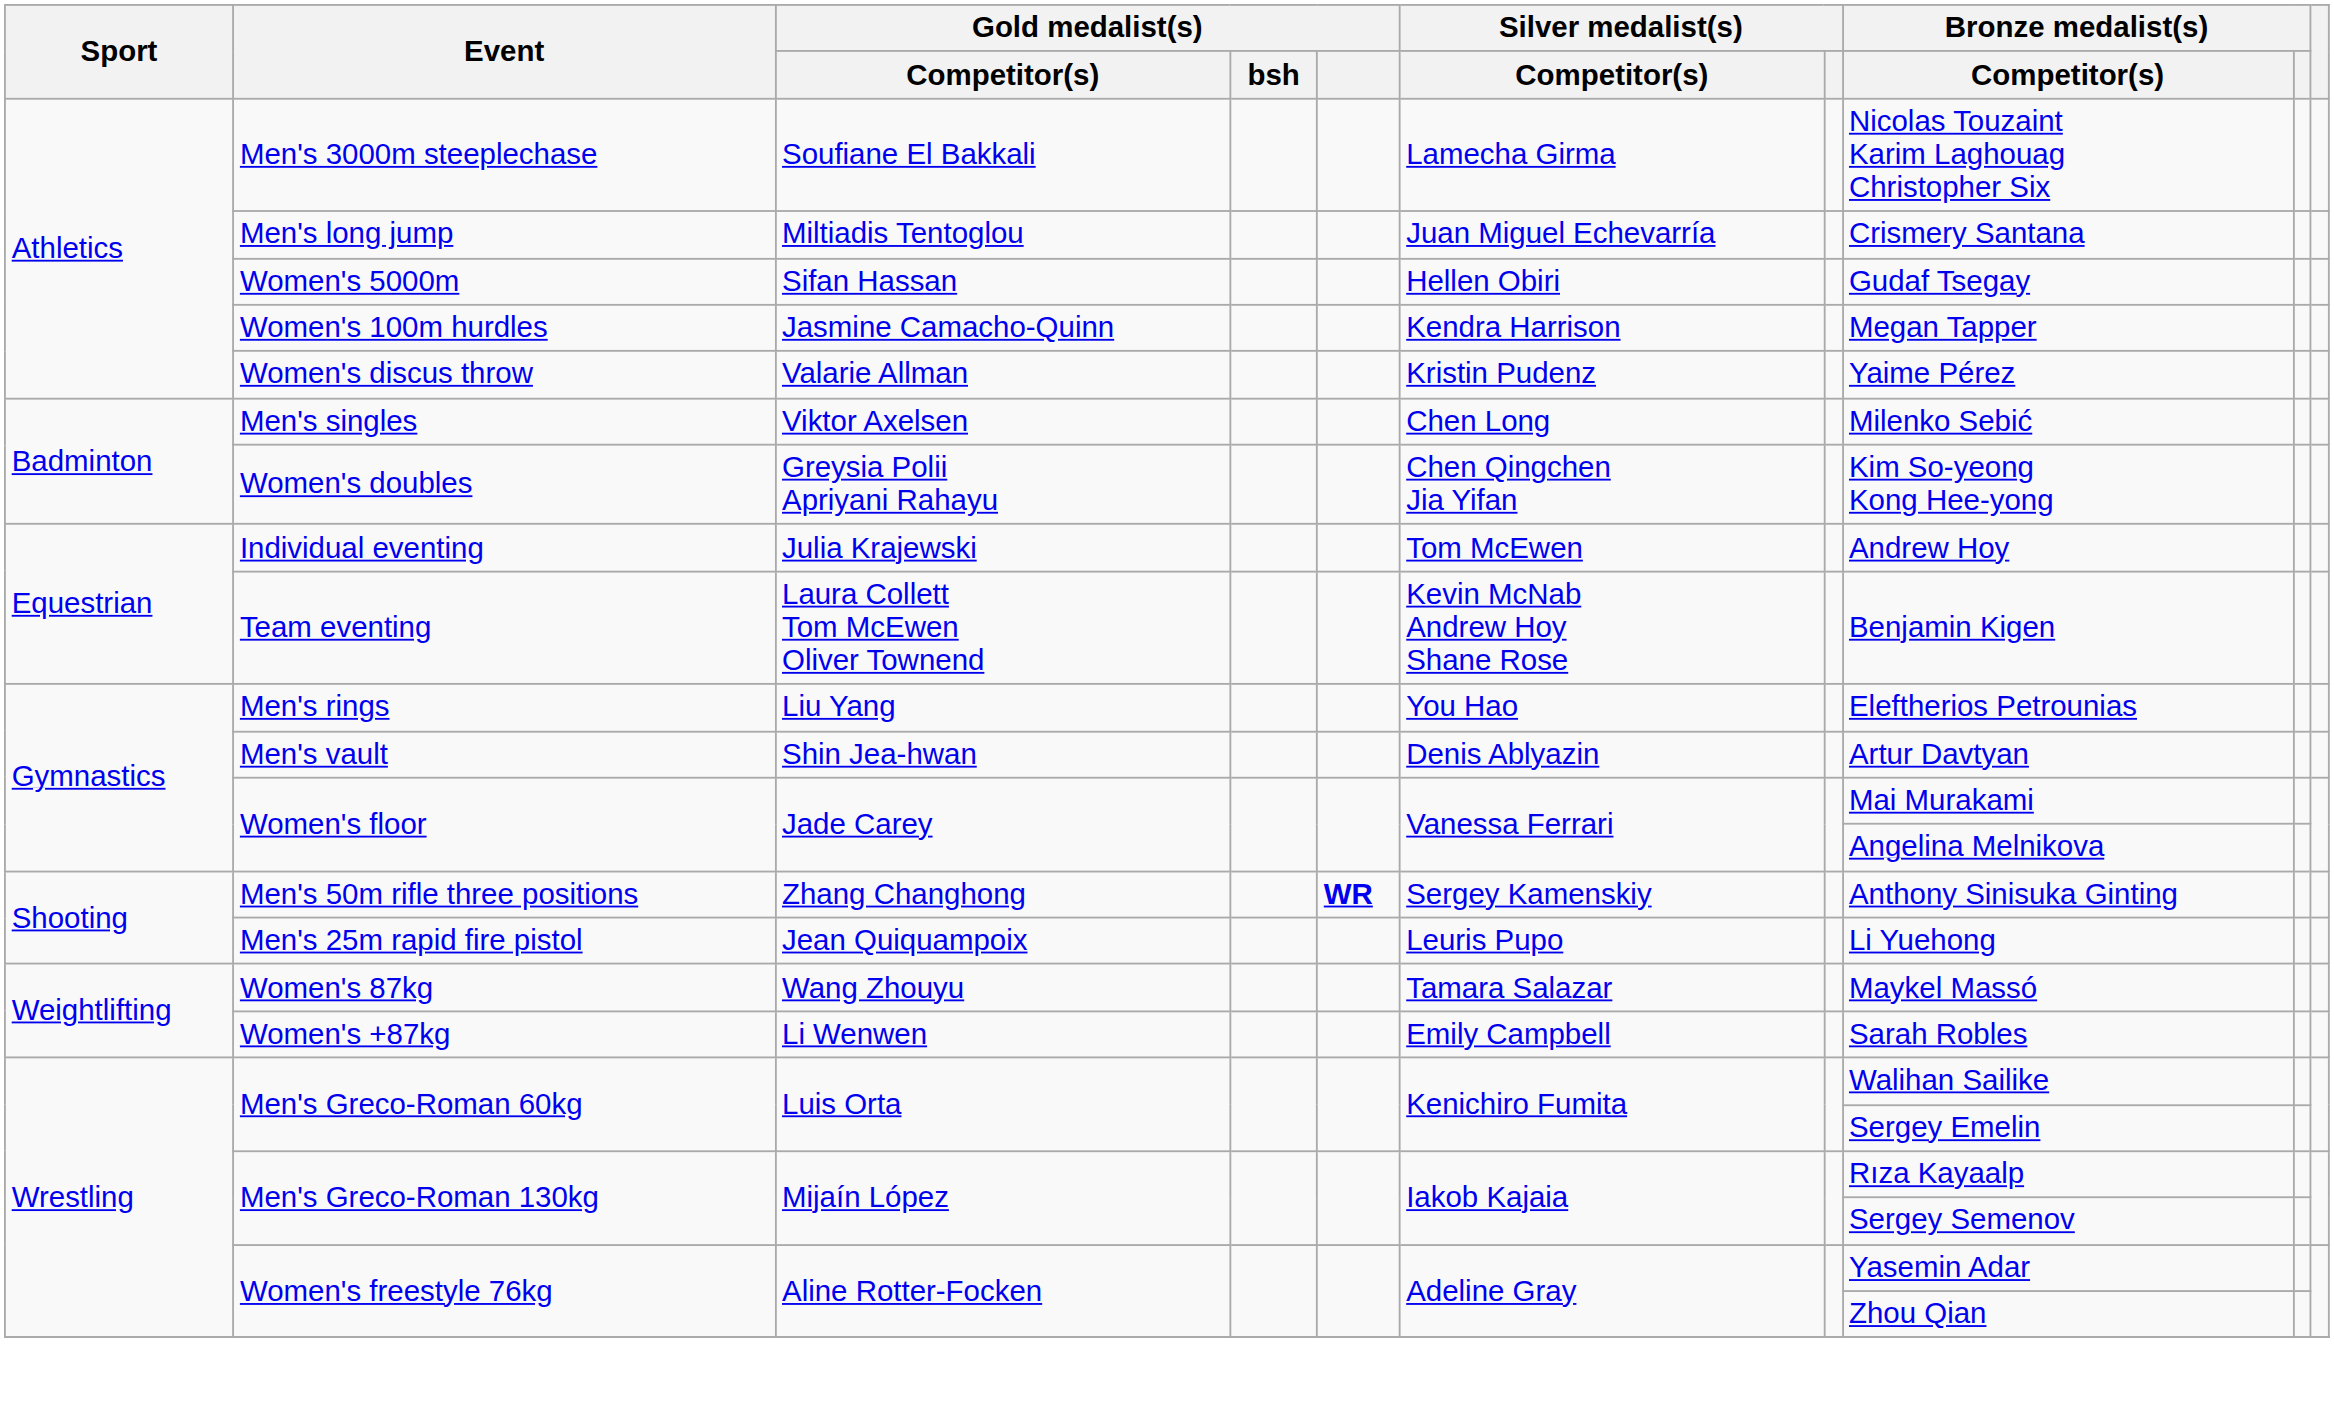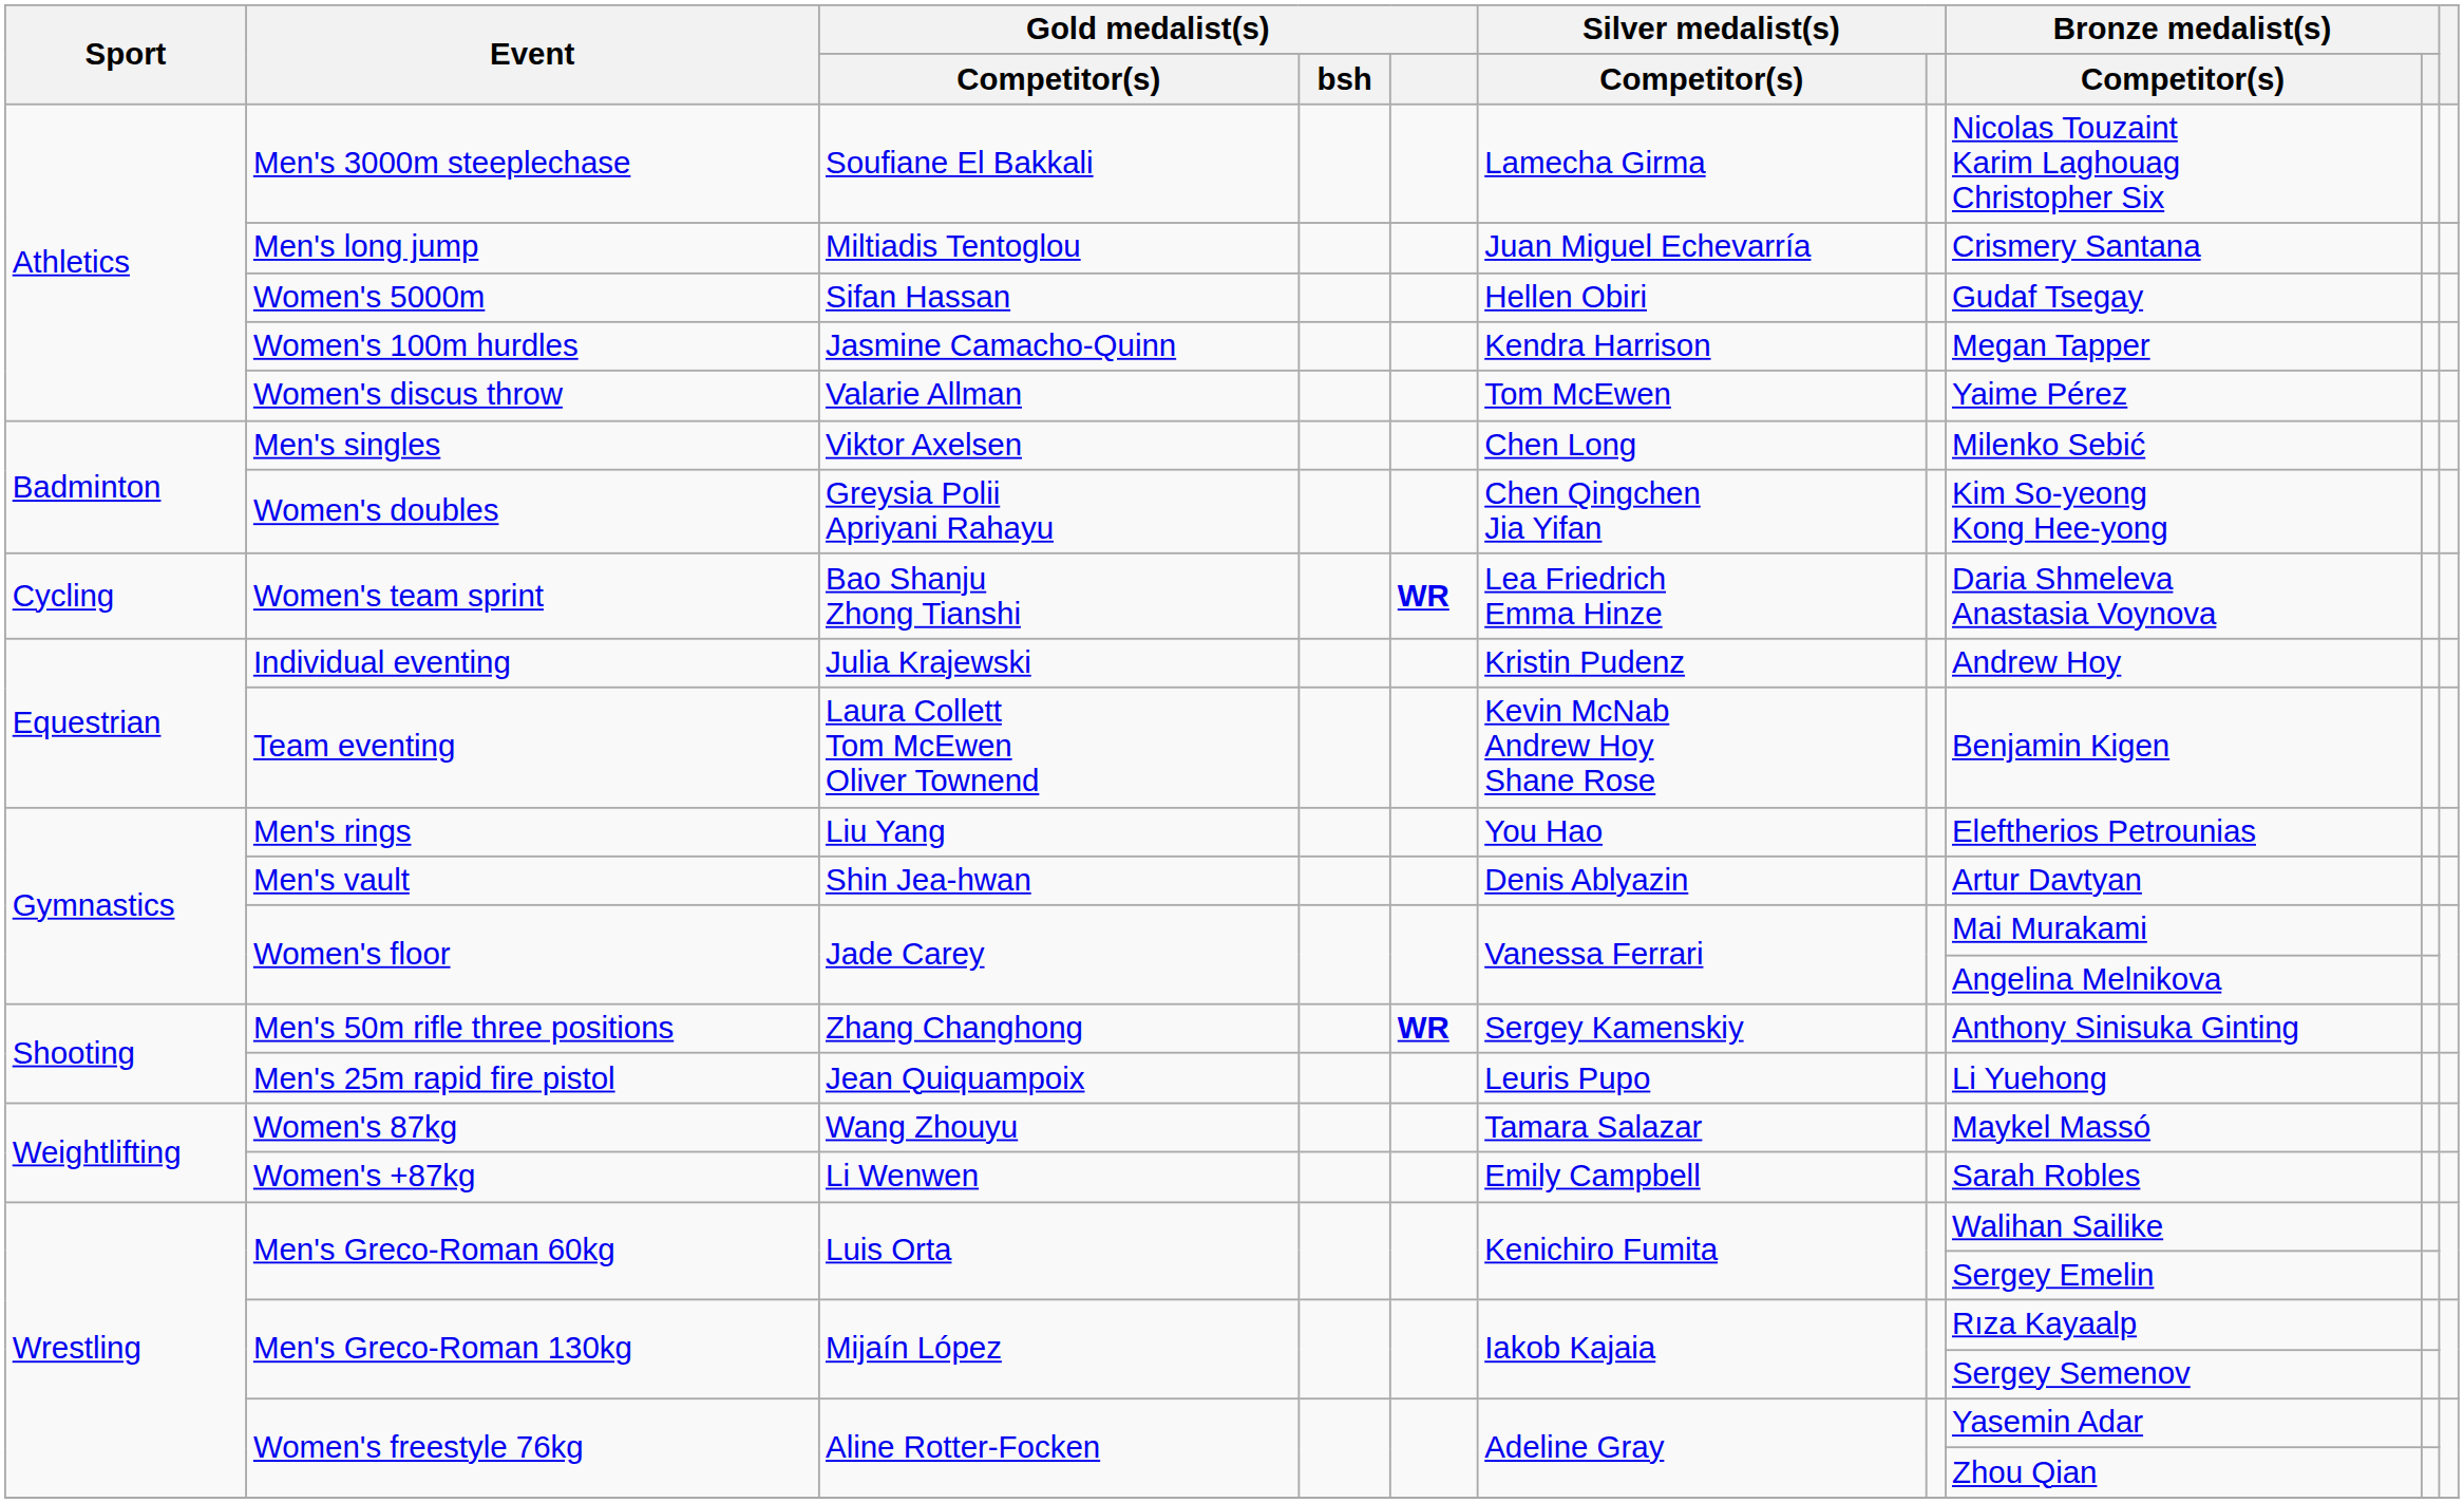Women's discus throw | Silver medalist(s) / Competitor(s): Kristin Pudenz -> Tom McEwen
+ row: Cycling | Women's team sprint | Bao Shanju Zhong Tianshi | WR | Lea Friedrich Emma Hinze | Daria Shmeleva Anastasia Voynova
Individual eventing | Silver medalist(s) / Competitor(s): Tom McEwen -> Kristin Pudenz
